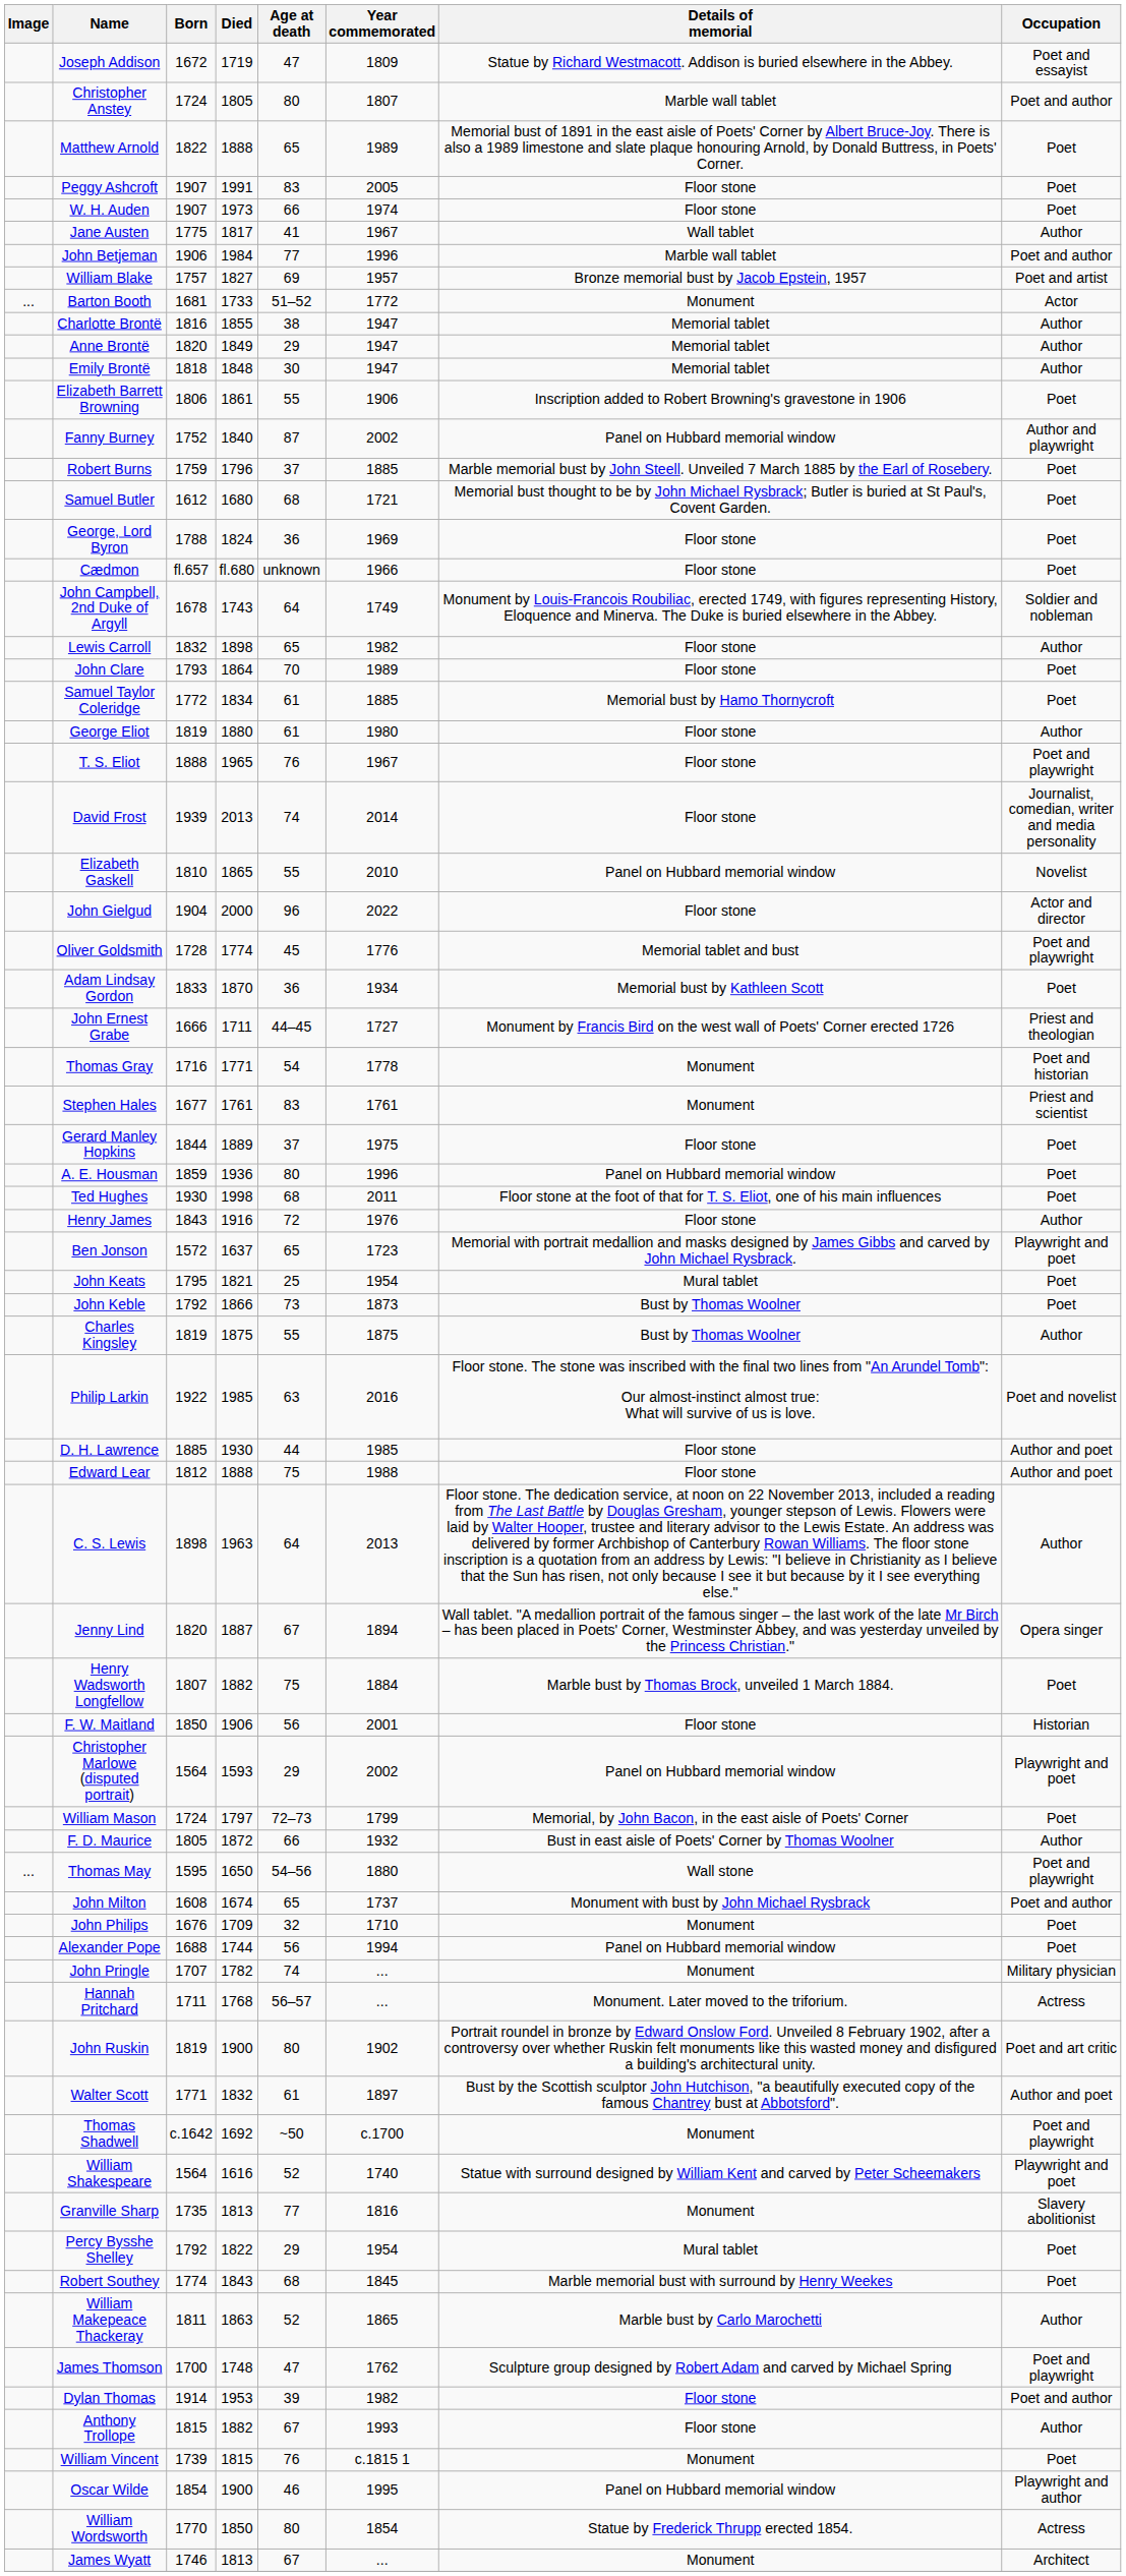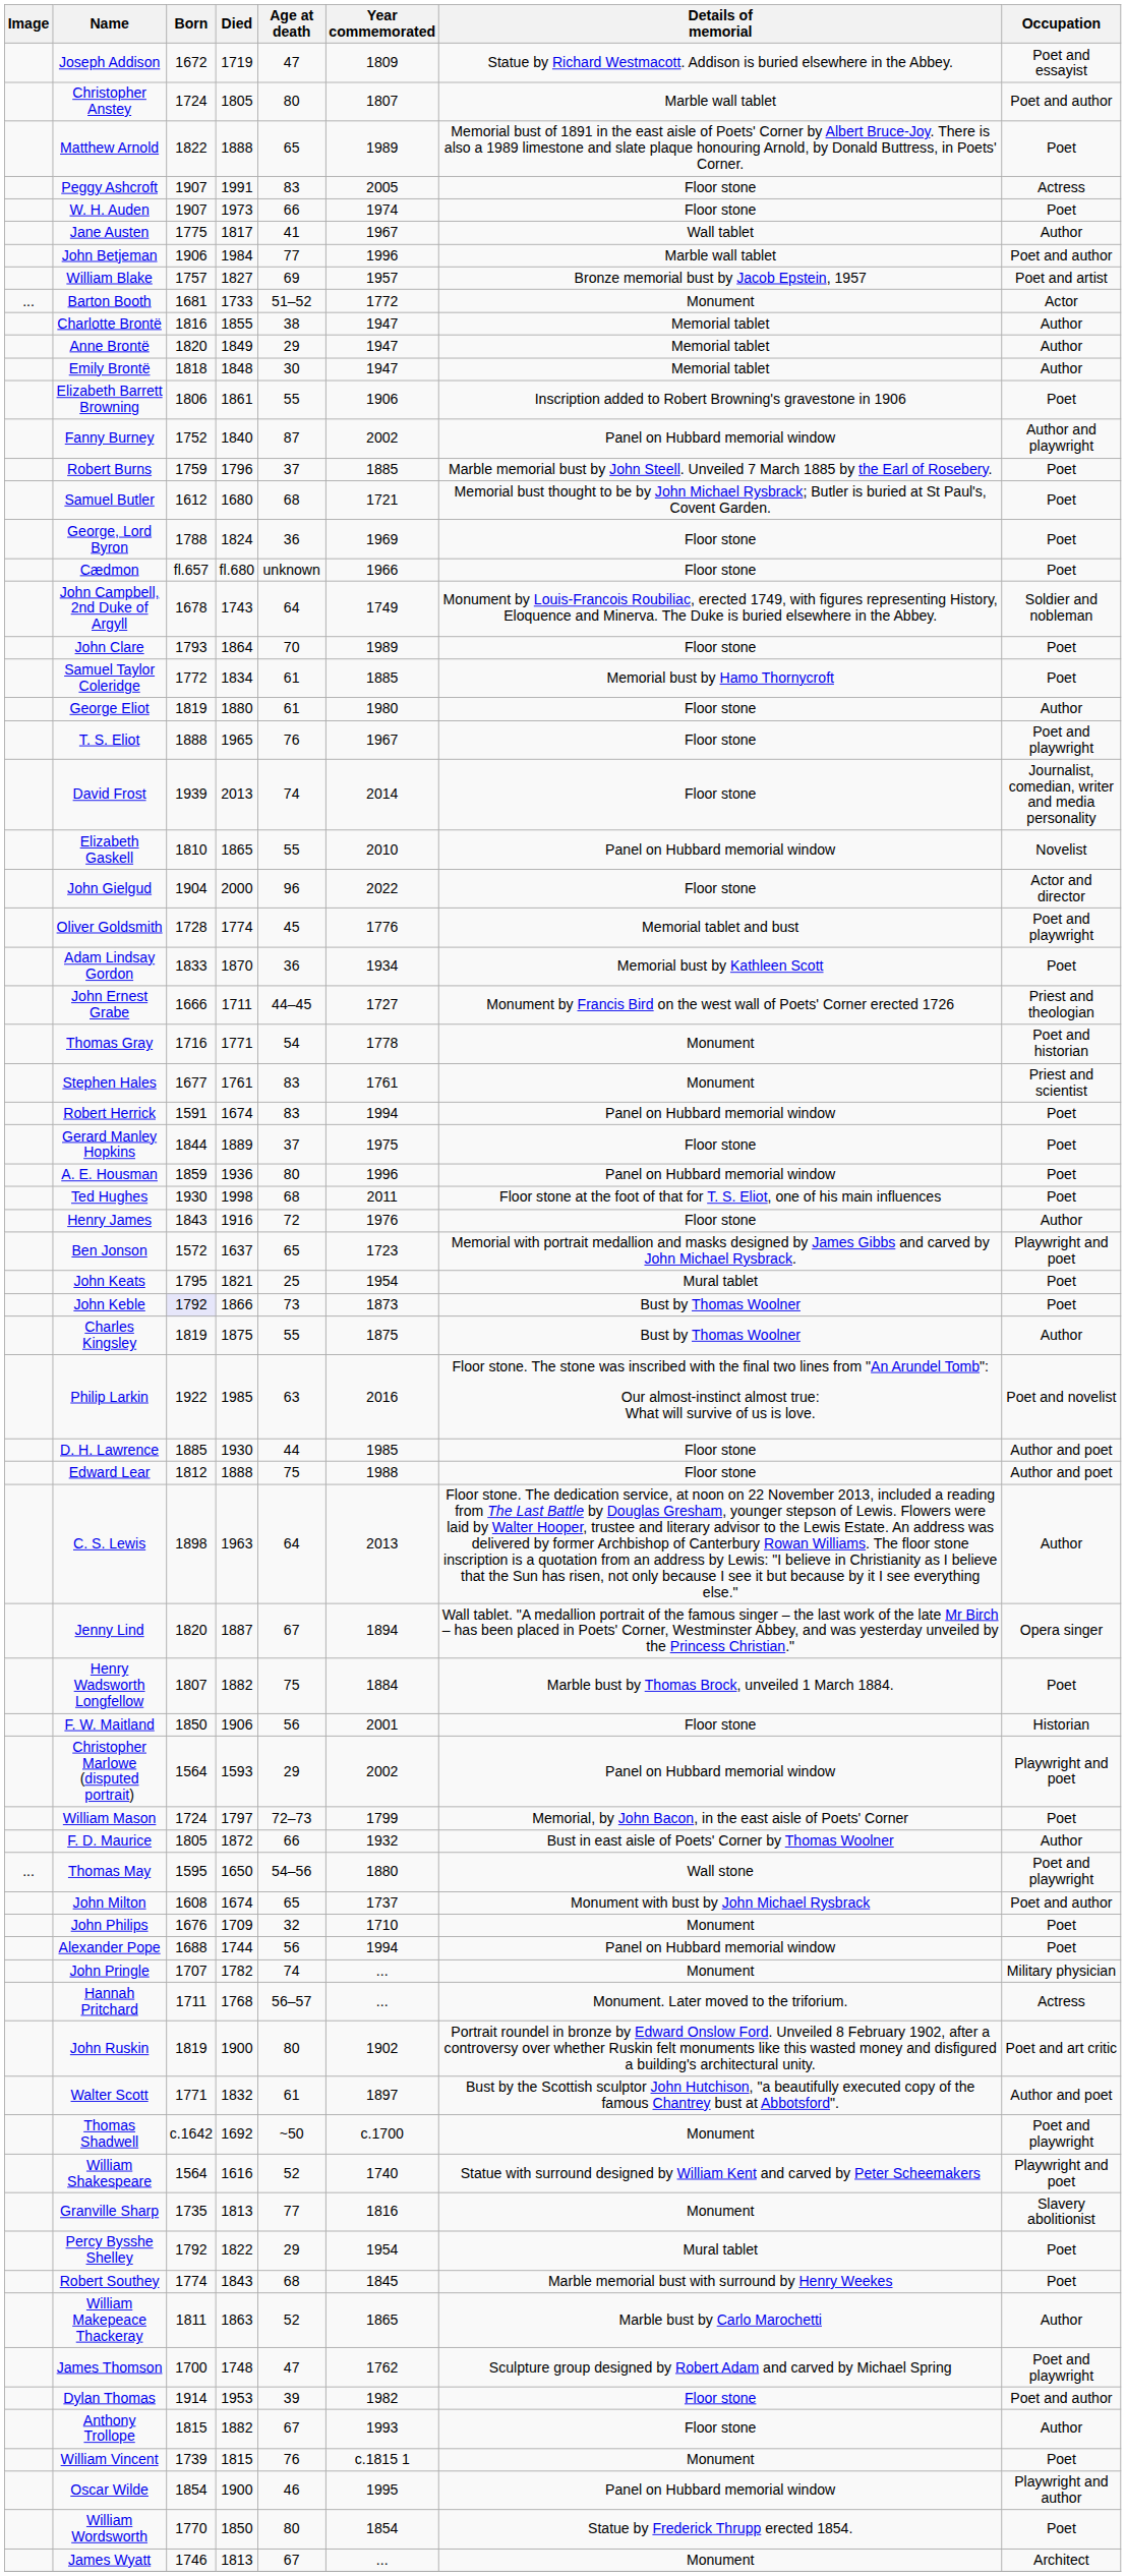Peggy Ashcroft | Occupation: Poet -> Actress
- row: Lewis Carroll | 1832 | 1898 | 65 | 1982 | Floor stone | Author
+ row: Robert Herrick | 1591 | 1674 | 83 | 1994 | Panel on Hubbard memorial window | Poet
John Keble | Born: no background -> lavender background
William Wordsworth | Occupation: Actress -> Poet
